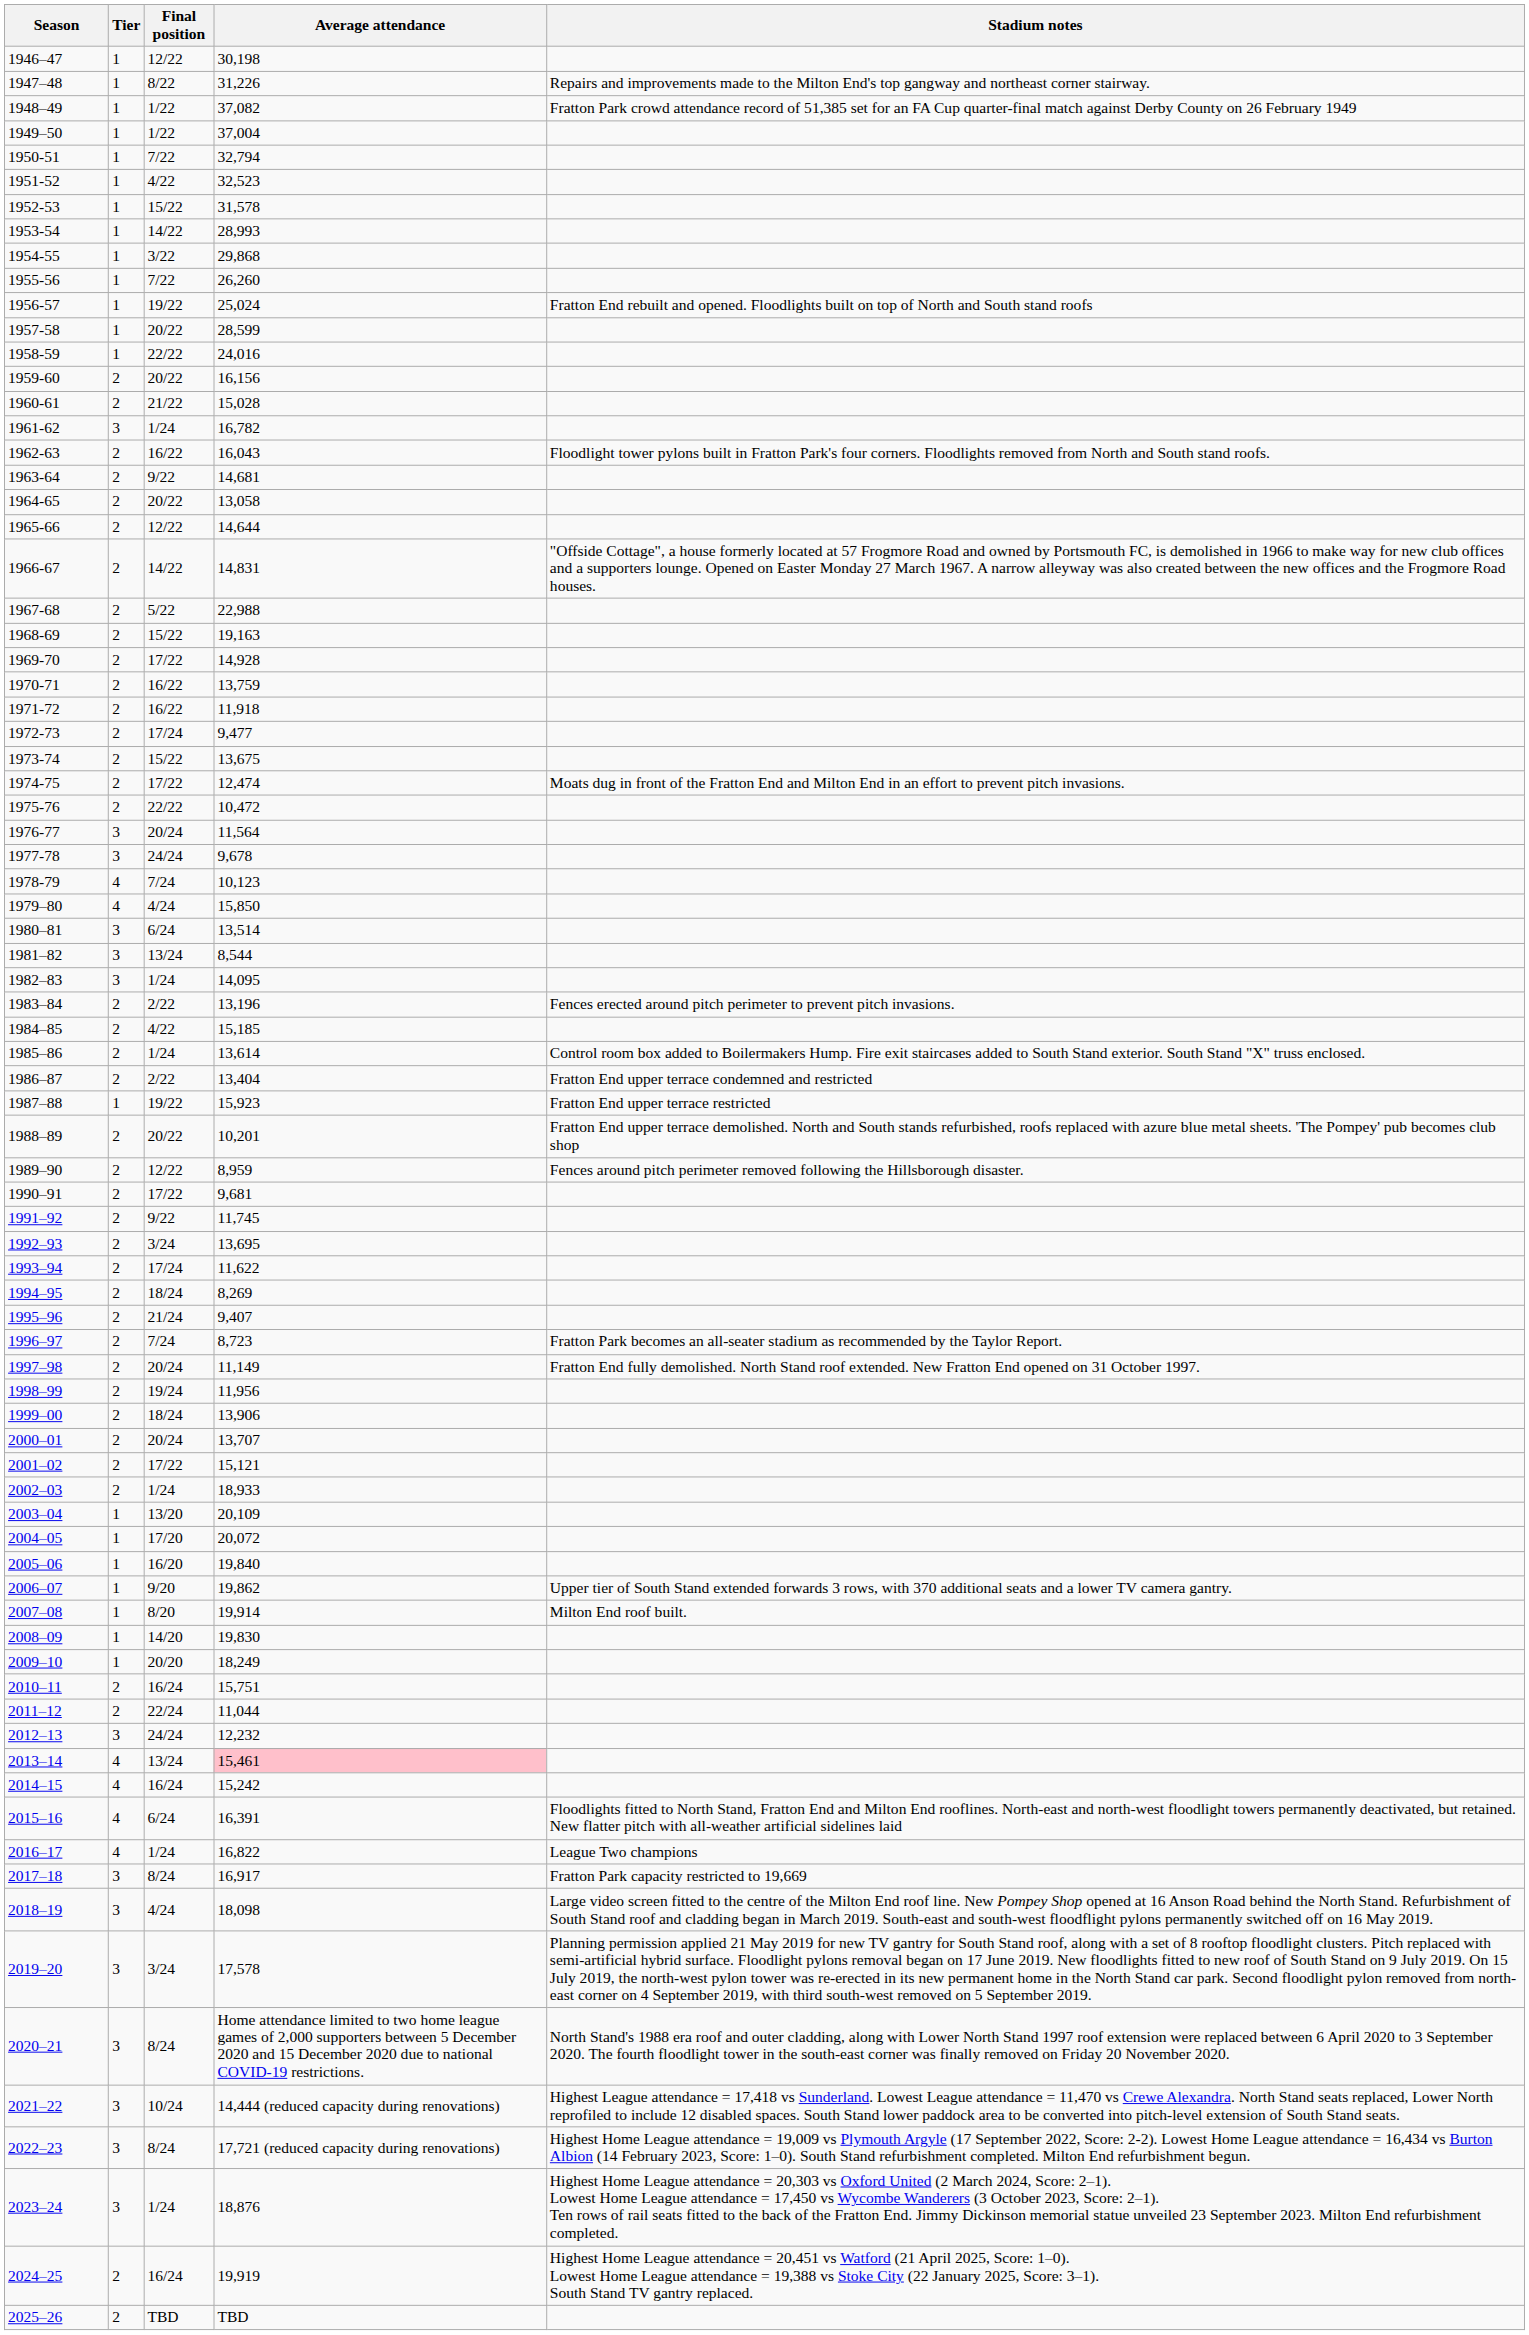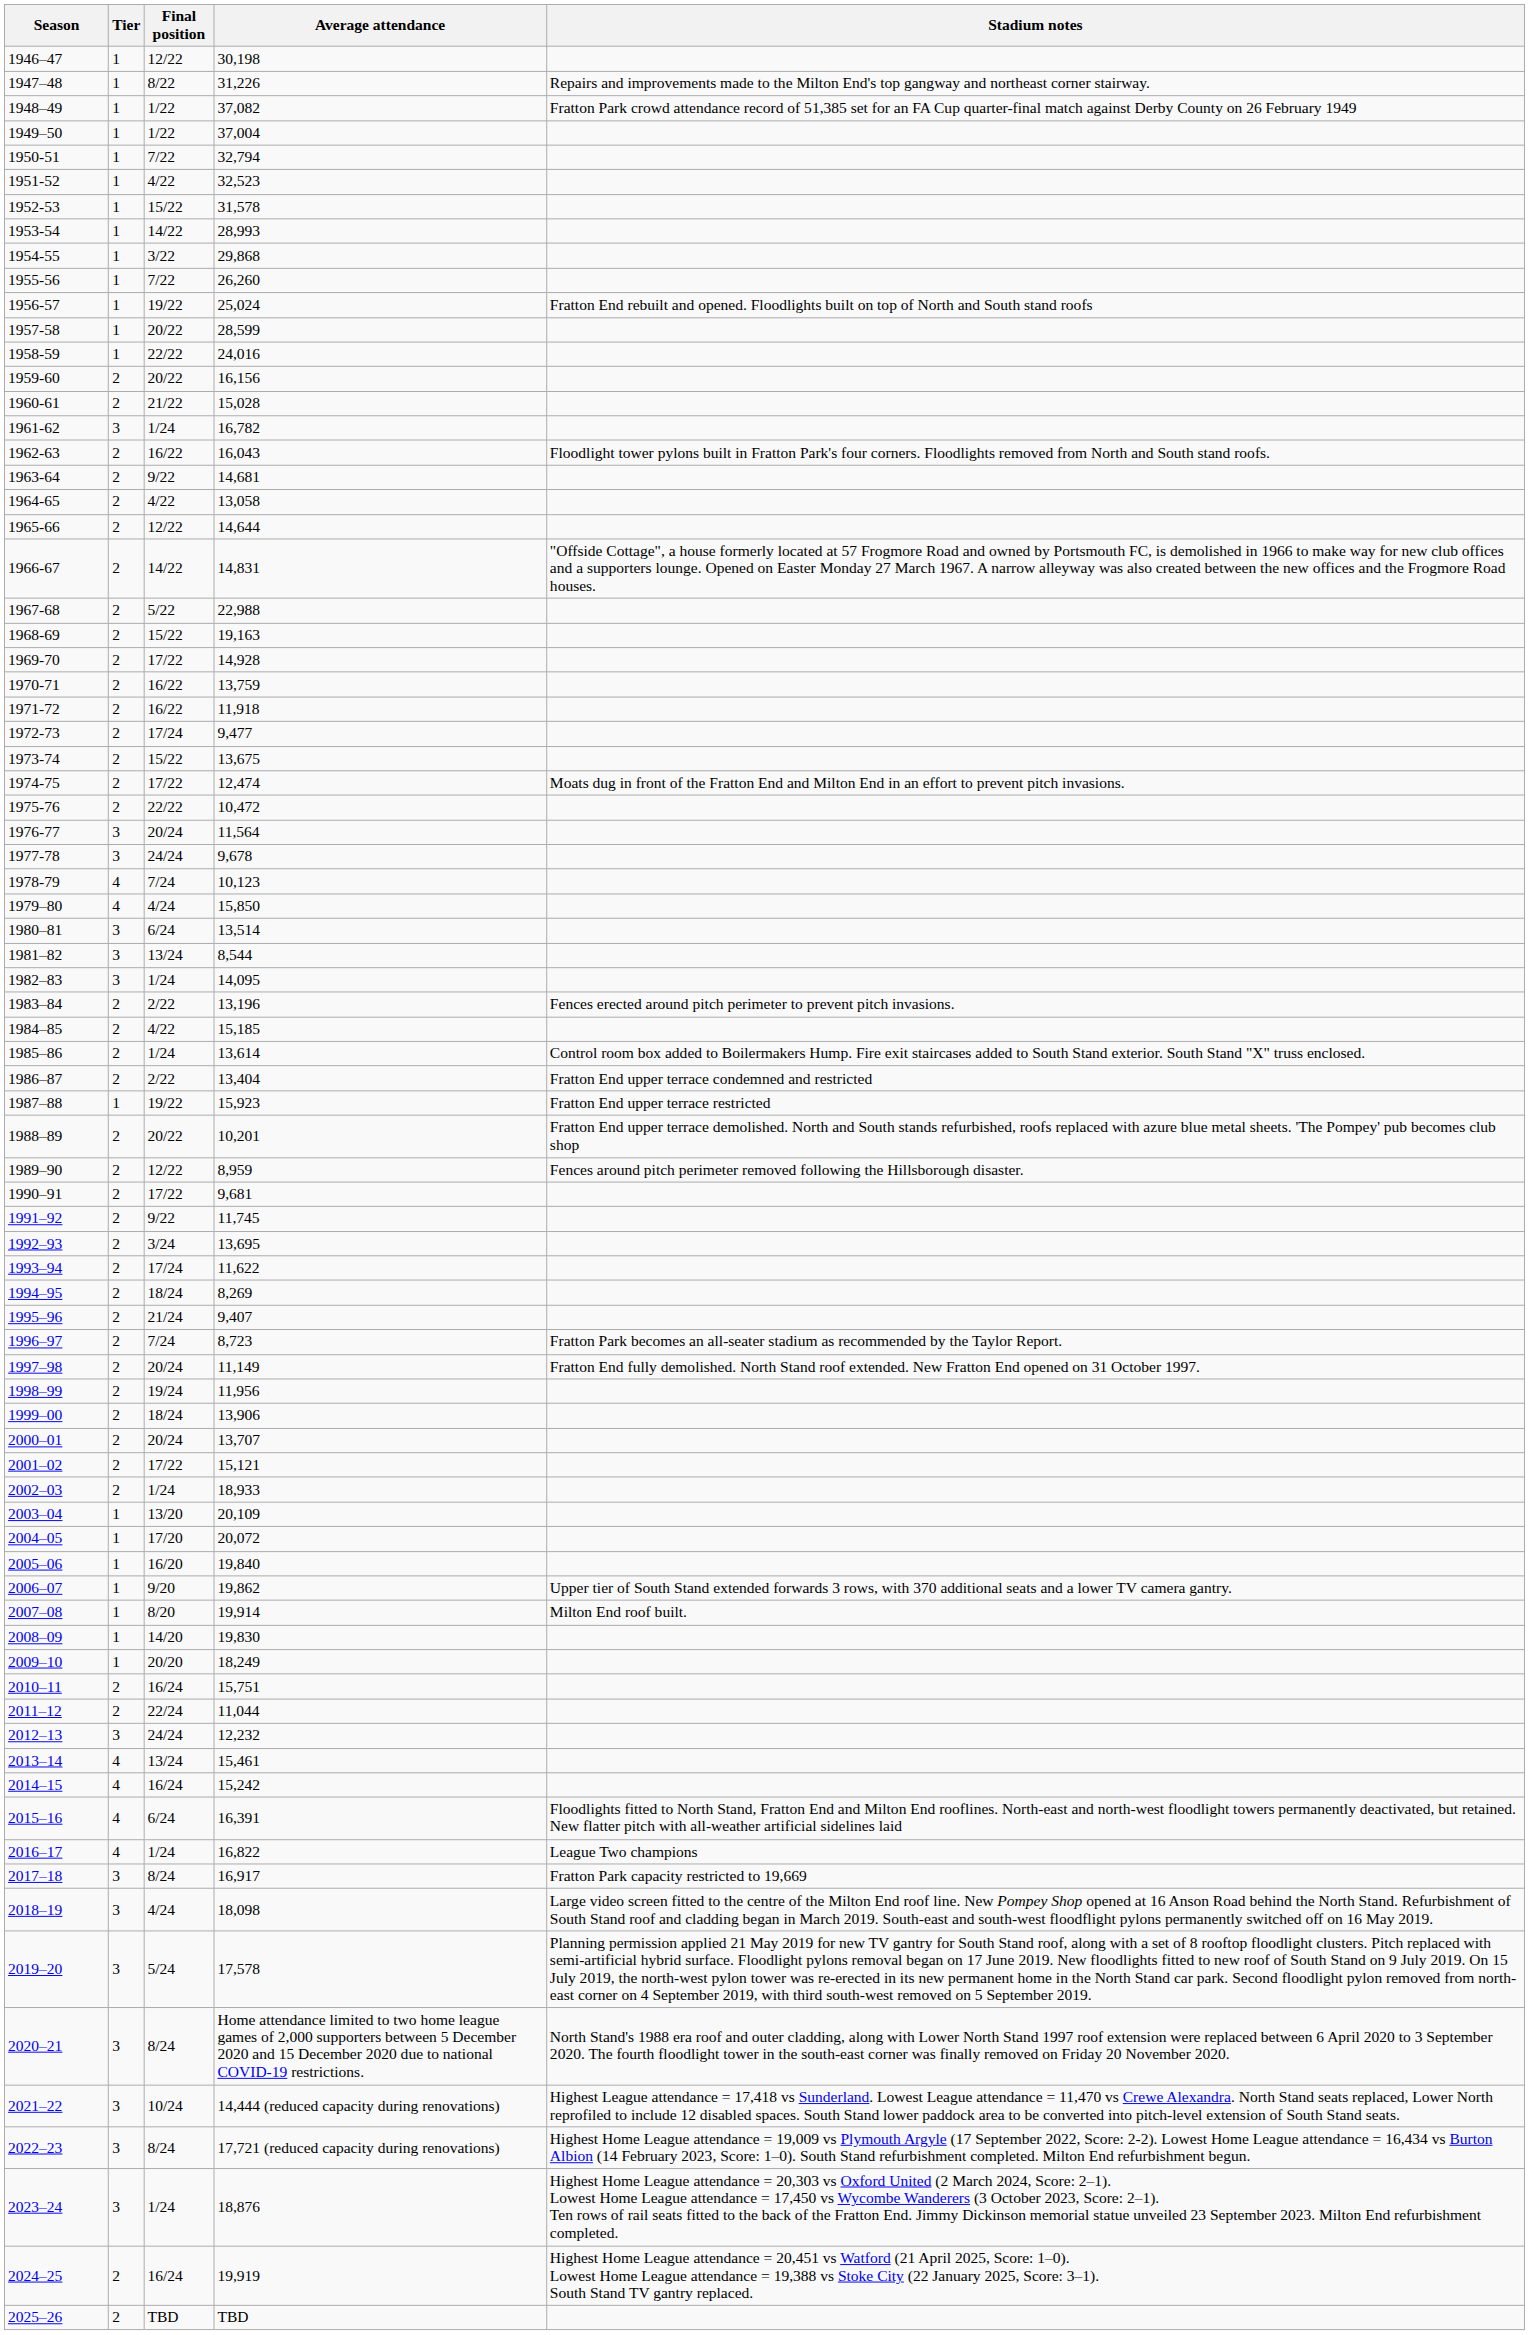1964-65 | Final position: 20/22 -> 4/22
2013–14 | Average attendance: pink background -> no background
2019–20 | Final position: 3/24 -> 5/24
